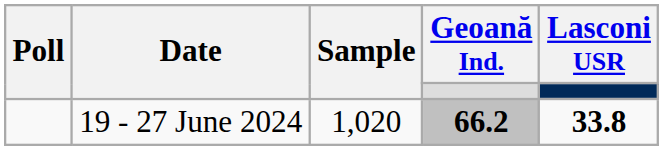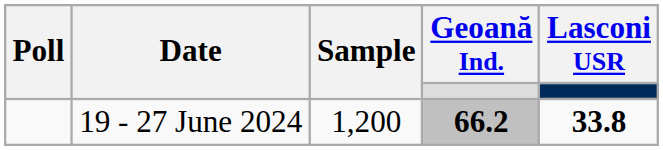19 - 27 June 2024 | Sample: 1,020 -> 1,200
